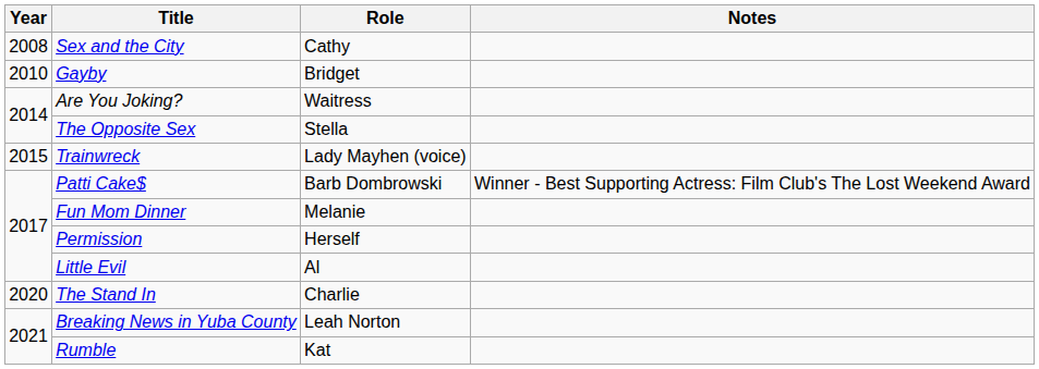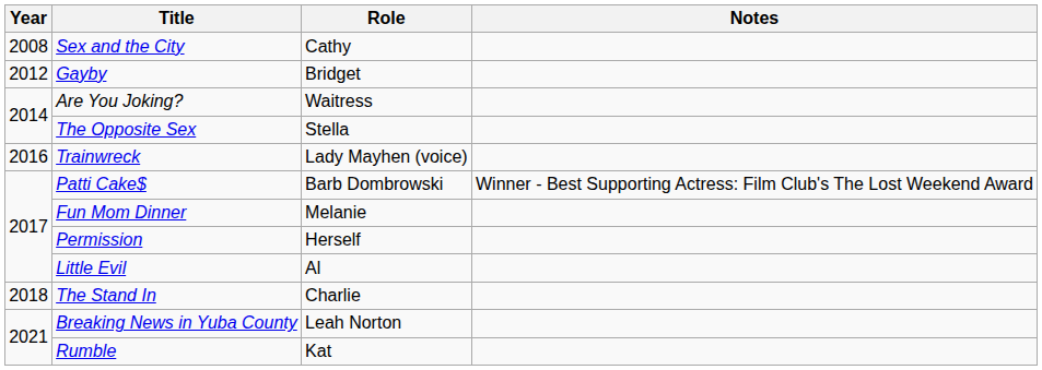Gayby | Year: 2010 -> 2012
Trainwreck | Year: 2015 -> 2016
The Stand In | Year: 2020 -> 2018
